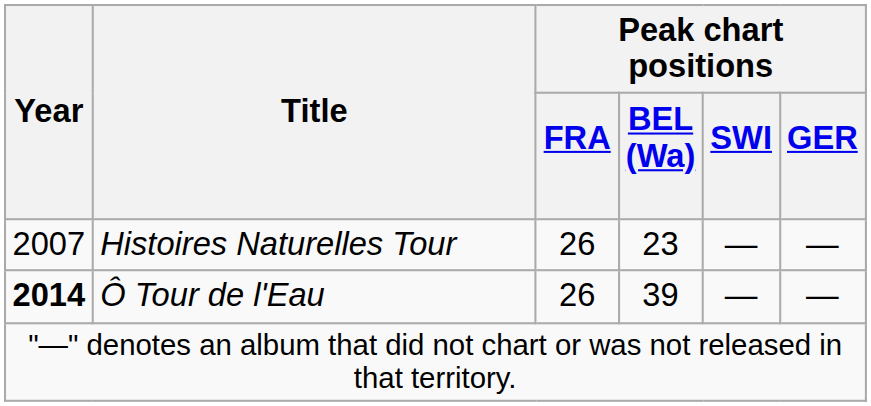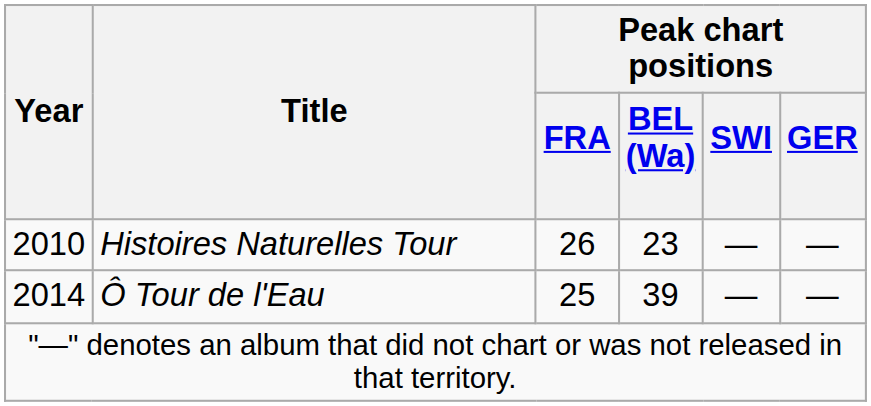Histoires Naturelles Tour | Year: 2007 -> 2010
Ô Tour de l'Eau | Year: bold -> normal
Ô Tour de l'Eau | Peak chart positions / FRA: 26 -> 25
